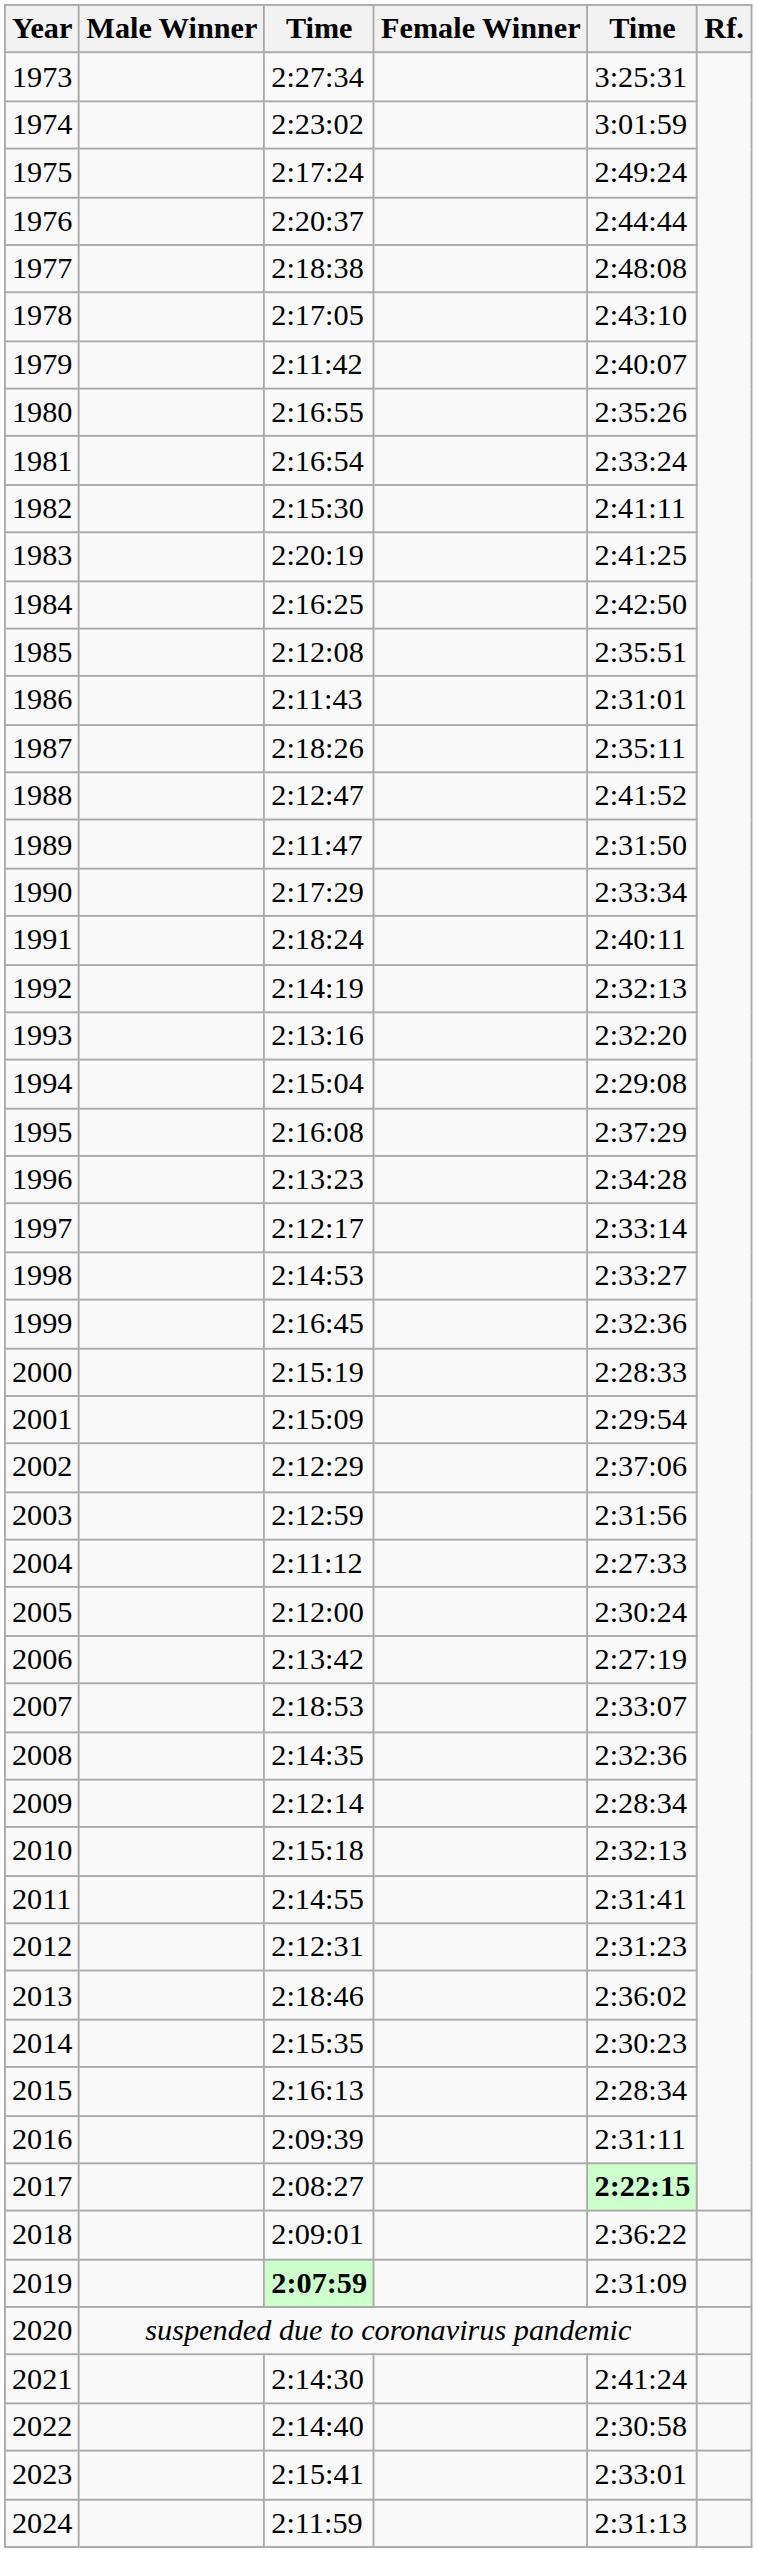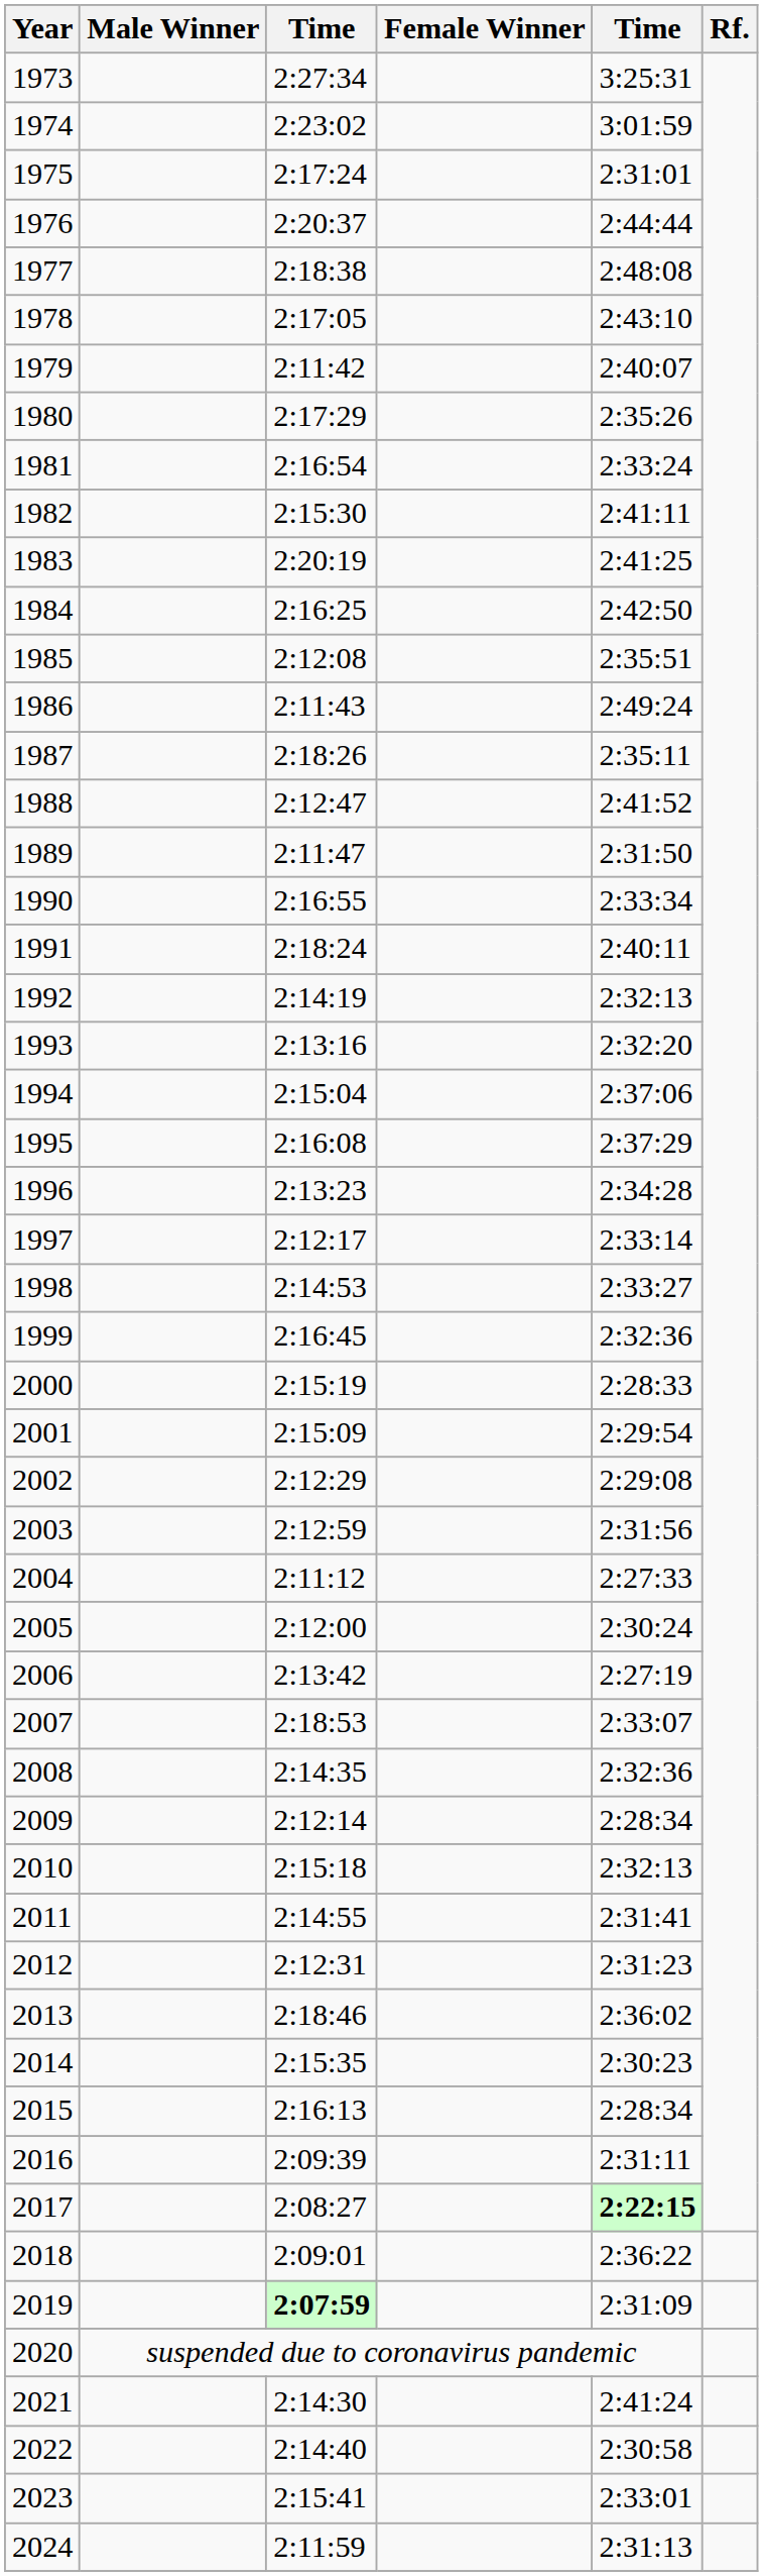1975 | column 5: 2:49:24 -> 2:31:01
1980 | column 3: 2:16:55 -> 2:17:29
1986 | column 5: 2:31:01 -> 2:49:24
1990 | column 3: 2:17:29 -> 2:16:55
1994 | column 5: 2:29:08 -> 2:37:06
2002 | column 5: 2:37:06 -> 2:29:08
